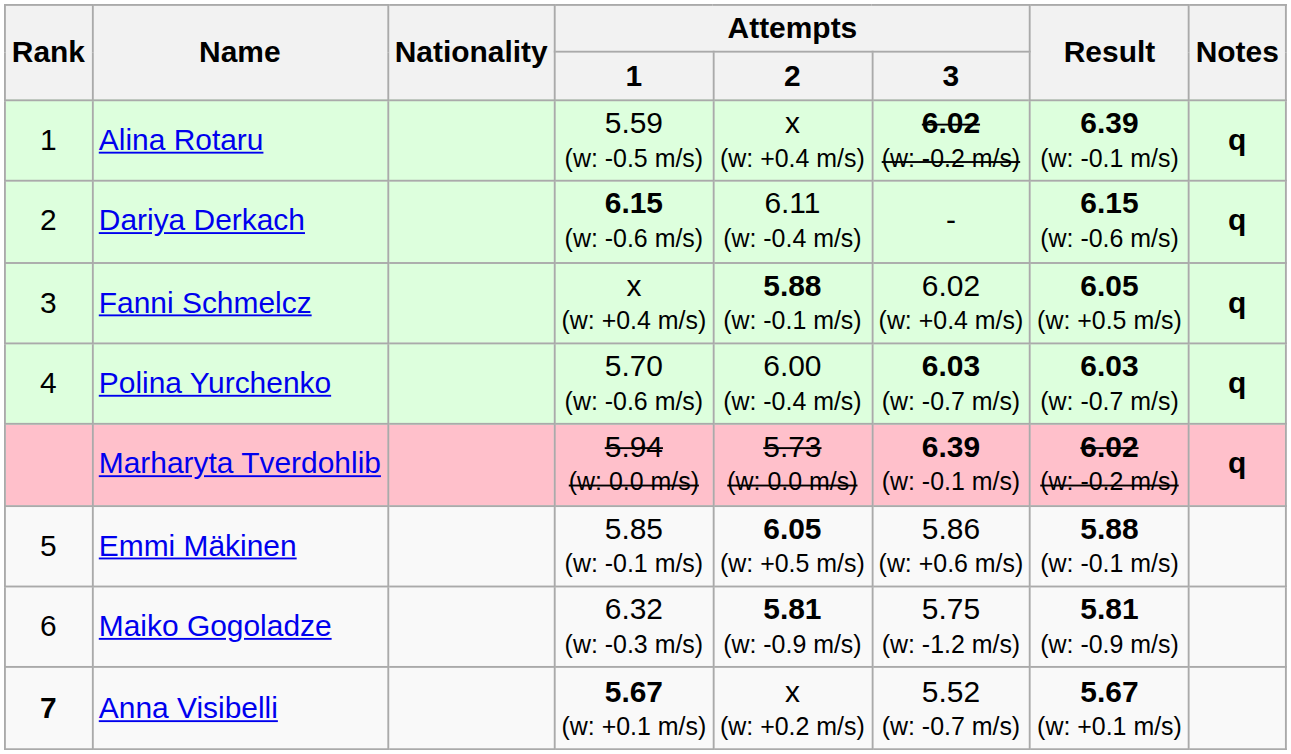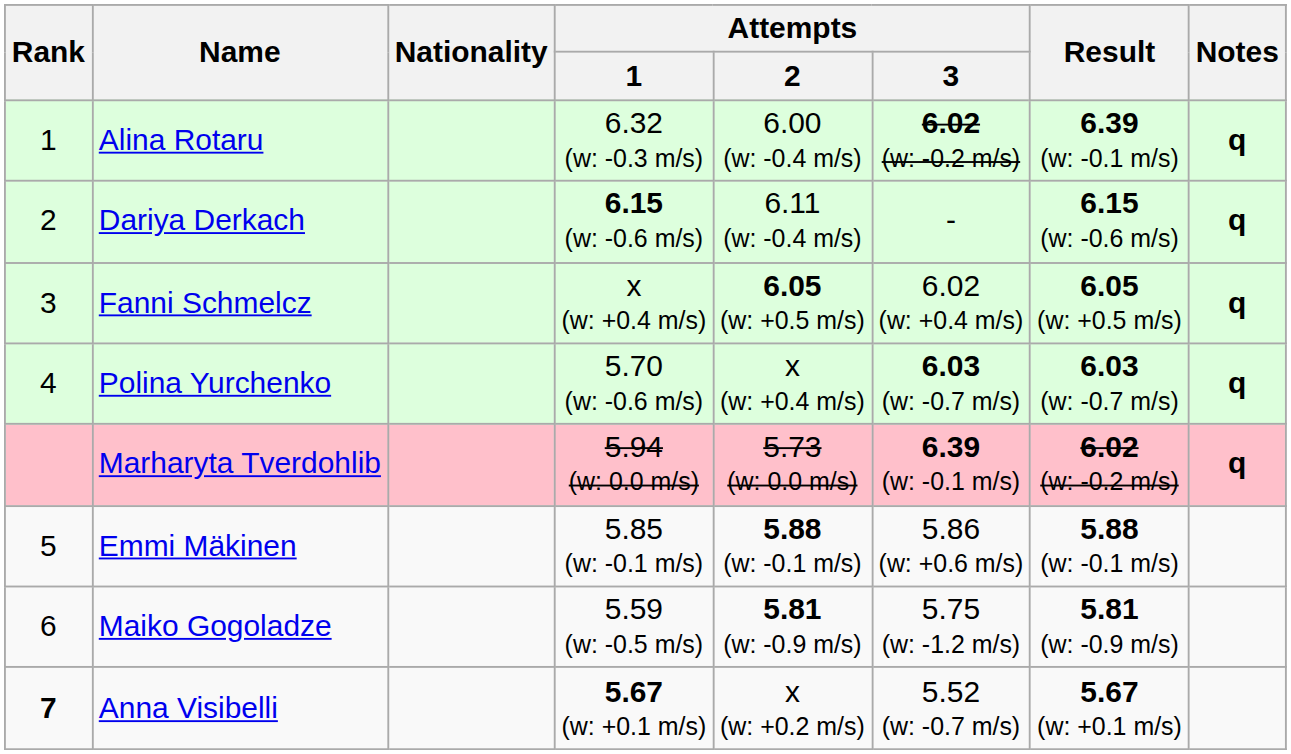Alina Rotaru | Attempts / 1: 5.59 (w: -0.5 m/s) -> 6.32 (w: -0.3 m/s)
Alina Rotaru | Attempts / 2: x (w: +0.4 m/s) -> 6.00 (w: -0.4 m/s)
Fanni Schmelcz | Attempts / 2: 5.88 (w: -0.1 m/s) -> 6.05 (w: +0.5 m/s)
Polina Yurchenko | Attempts / 2: 6.00 (w: -0.4 m/s) -> x (w: +0.4 m/s)
Emmi Mäkinen | Attempts / 2: 6.05 (w: +0.5 m/s) -> 5.88 (w: -0.1 m/s)
Maiko Gogoladze | Attempts / 1: 6.32 (w: -0.3 m/s) -> 5.59 (w: -0.5 m/s)
